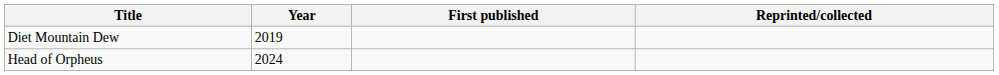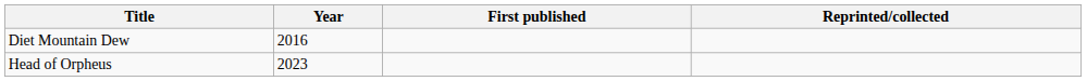Diet Mountain Dew | Year: 2019 -> 2016
Head of Orpheus | Year: 2024 -> 2023
